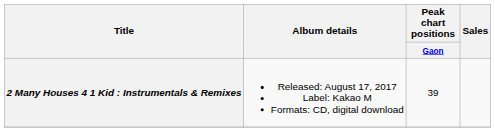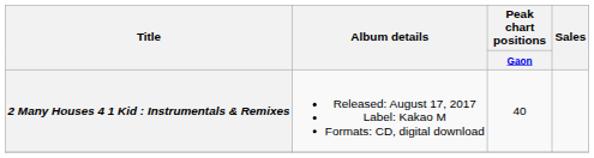2 Many Houses 4 1 Kid : Instrumentals & Remixes | Peak chart positions / Gaon: 39 -> 40
